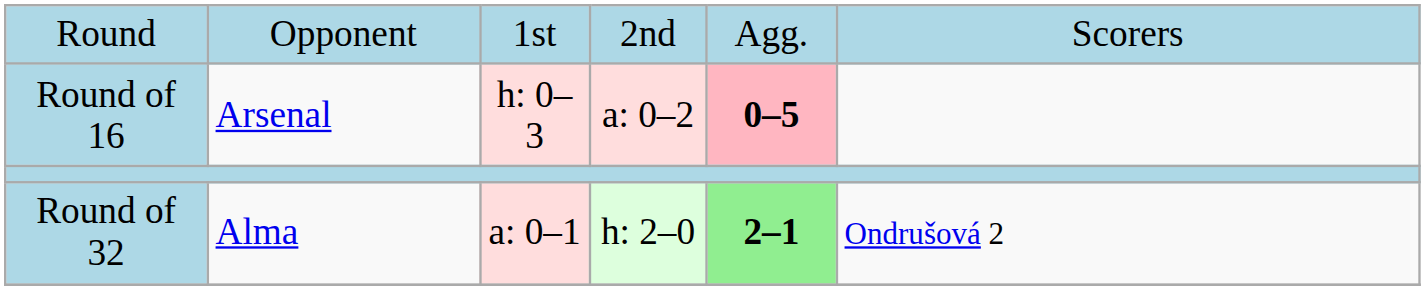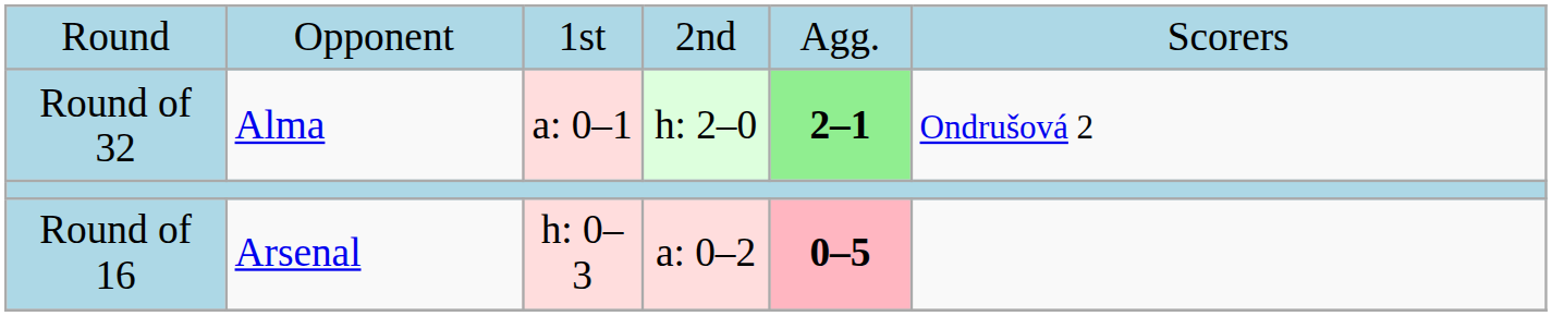rows swapped: Round of 32 <-> Round of 16
